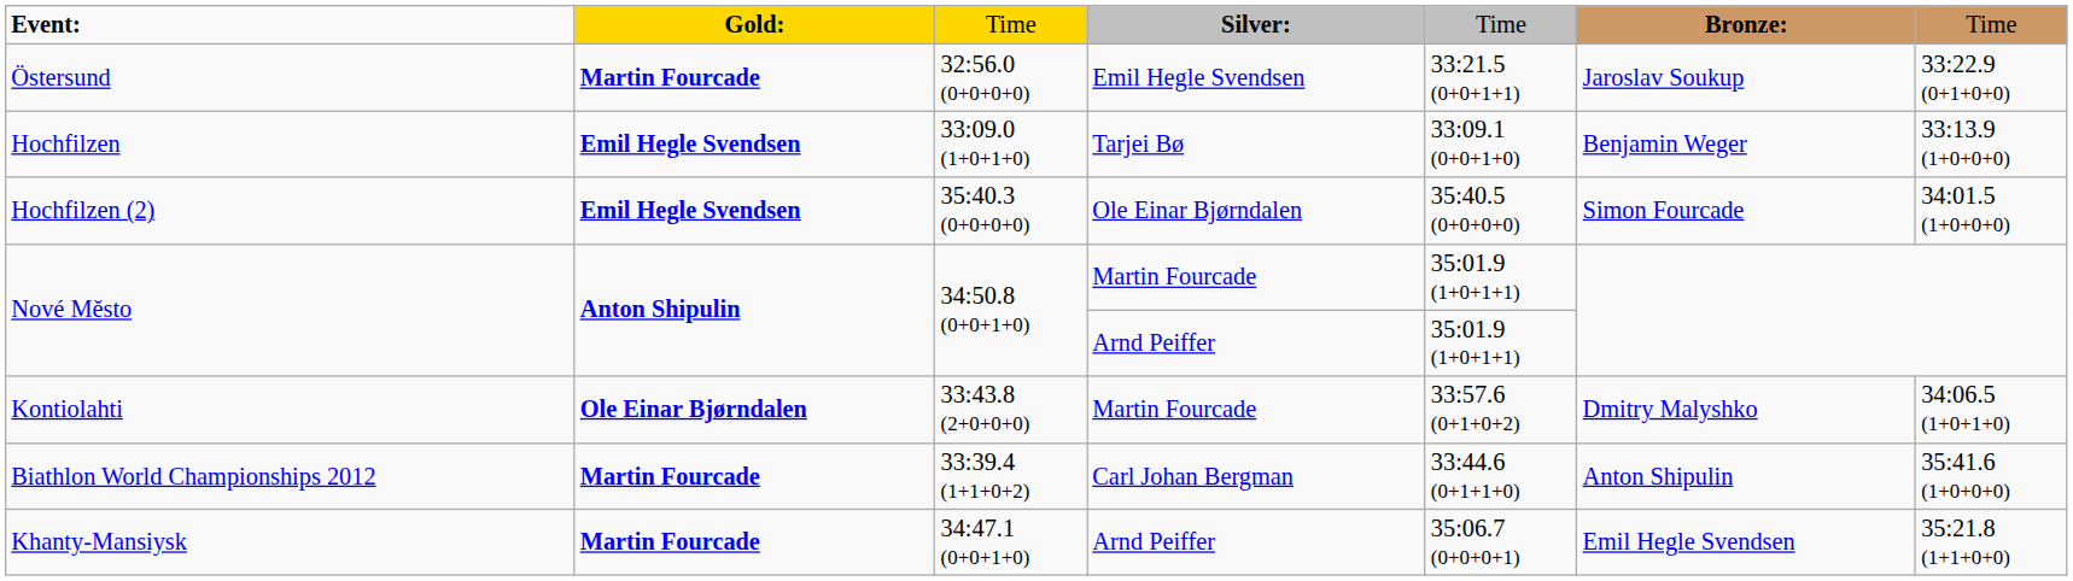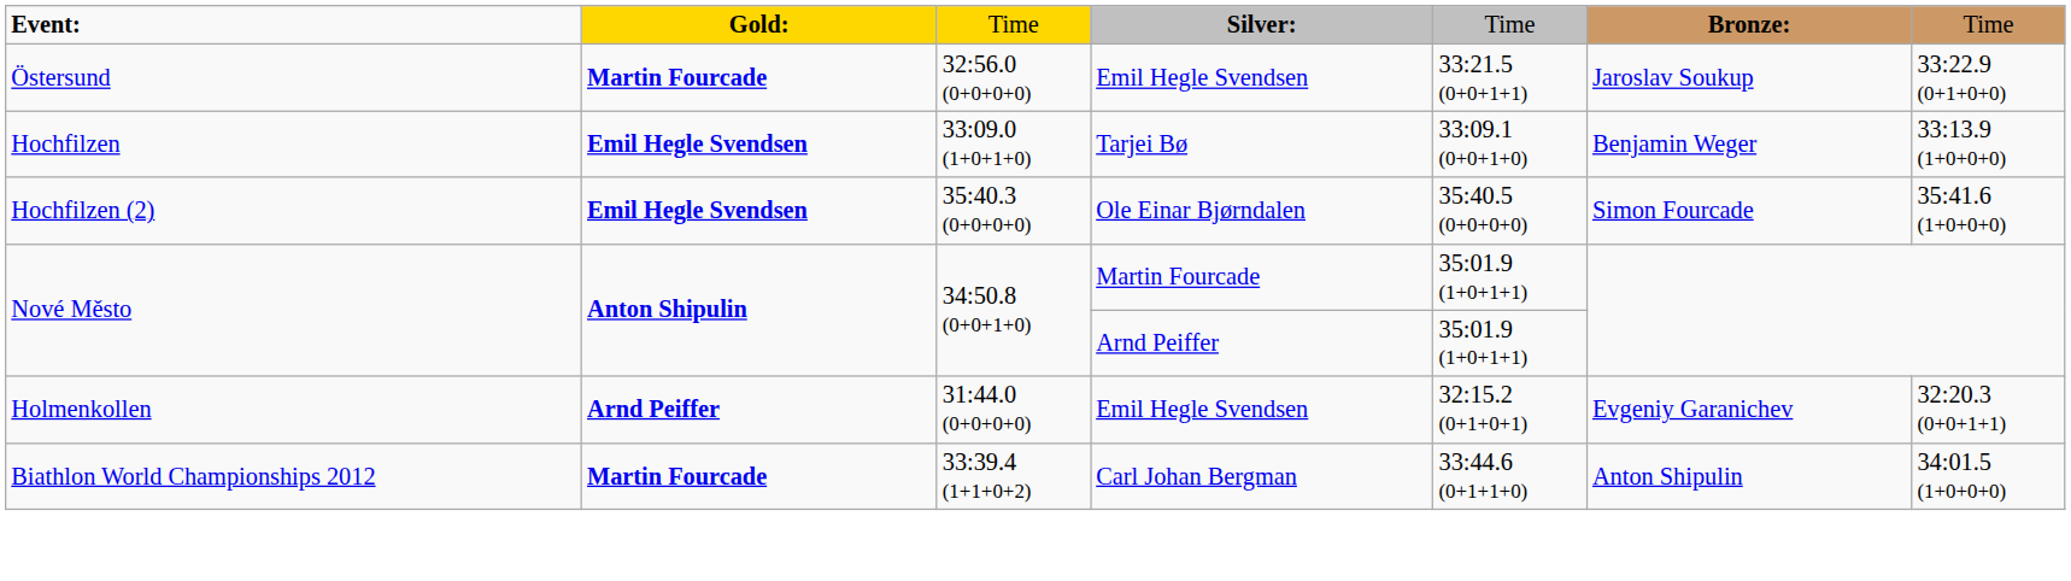Hochfilzen (2) | column 7: 34:01.5 (1+0+0+0) -> 35:41.6 (1+0+0+0)
+ row: Holmenkollen | Arnd Peiffer | 31:44.0 (0+0+0+0) | Emil Hegle Svendsen | 32:15.2 (0+1+0+1) | Evgeniy Garanichev | 32:20.3 (0+0+1+1)
- row: Kontiolahti | Ole Einar Bjørndalen | 33:43.8 (2+0+0+0) | Martin Fourcade | 33:57.6 (0+1+0+2) | Dmitry Malyshko | 34:06.5 (1+0+1+0)
Biathlon World Championships 2012 | column 7: 35:41.6 (1+0+0+0) -> 34:01.5 (1+0+0+0)
- row: Khanty-Mansiysk | Martin Fourcade | 34:47.1 (0+0+1+0) | Arnd Peiffer | 35:06.7 (0+0+0+1) | Emil Hegle Svendsen | 35:21.8 (1+1+0+0)
